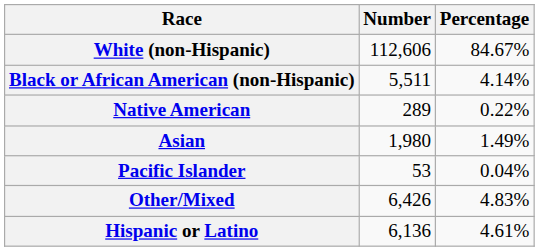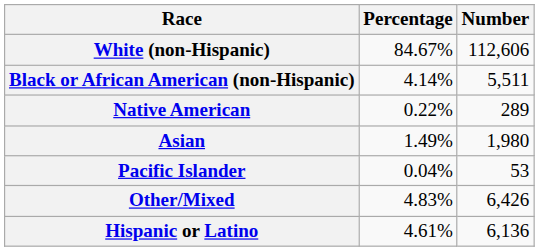columns swapped: Number <-> Percentage
